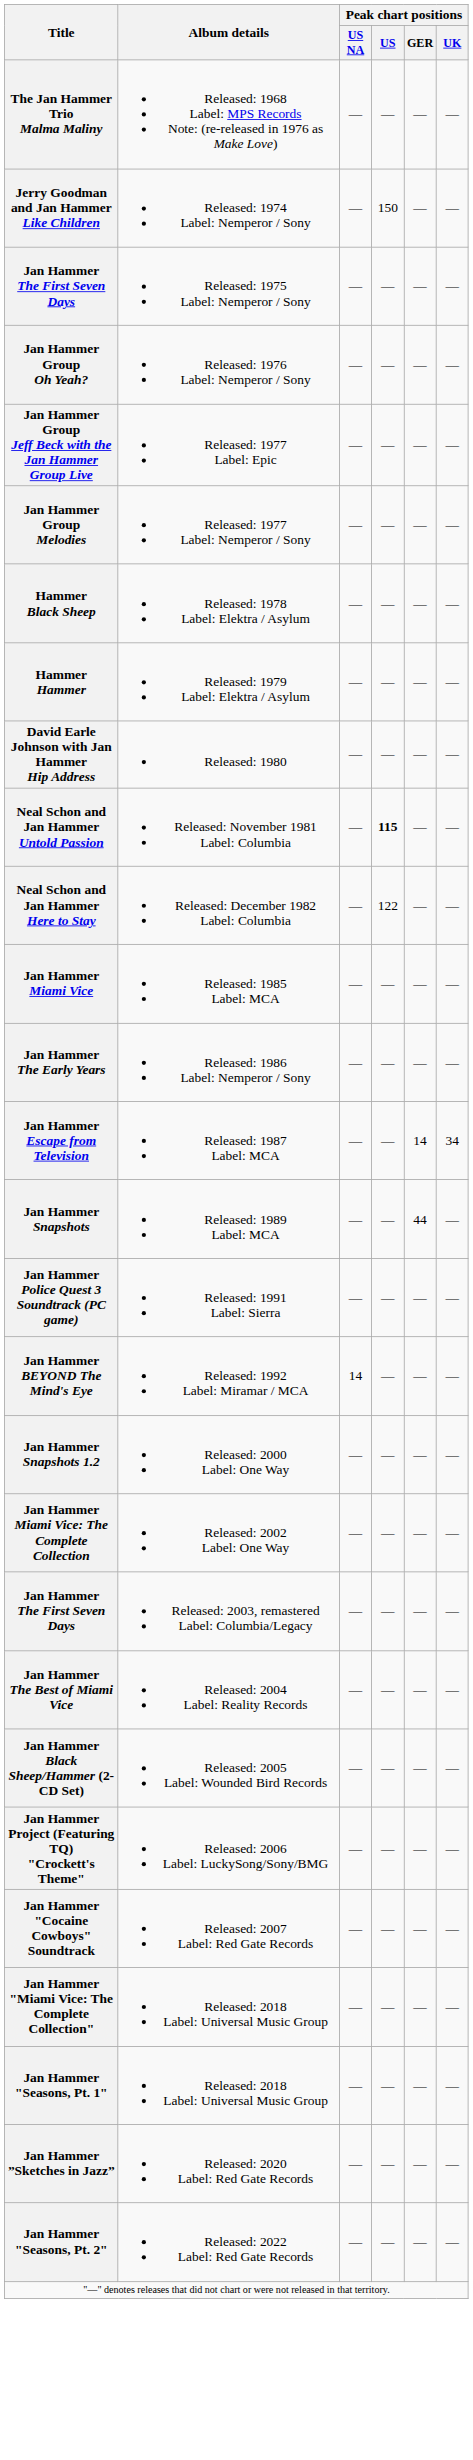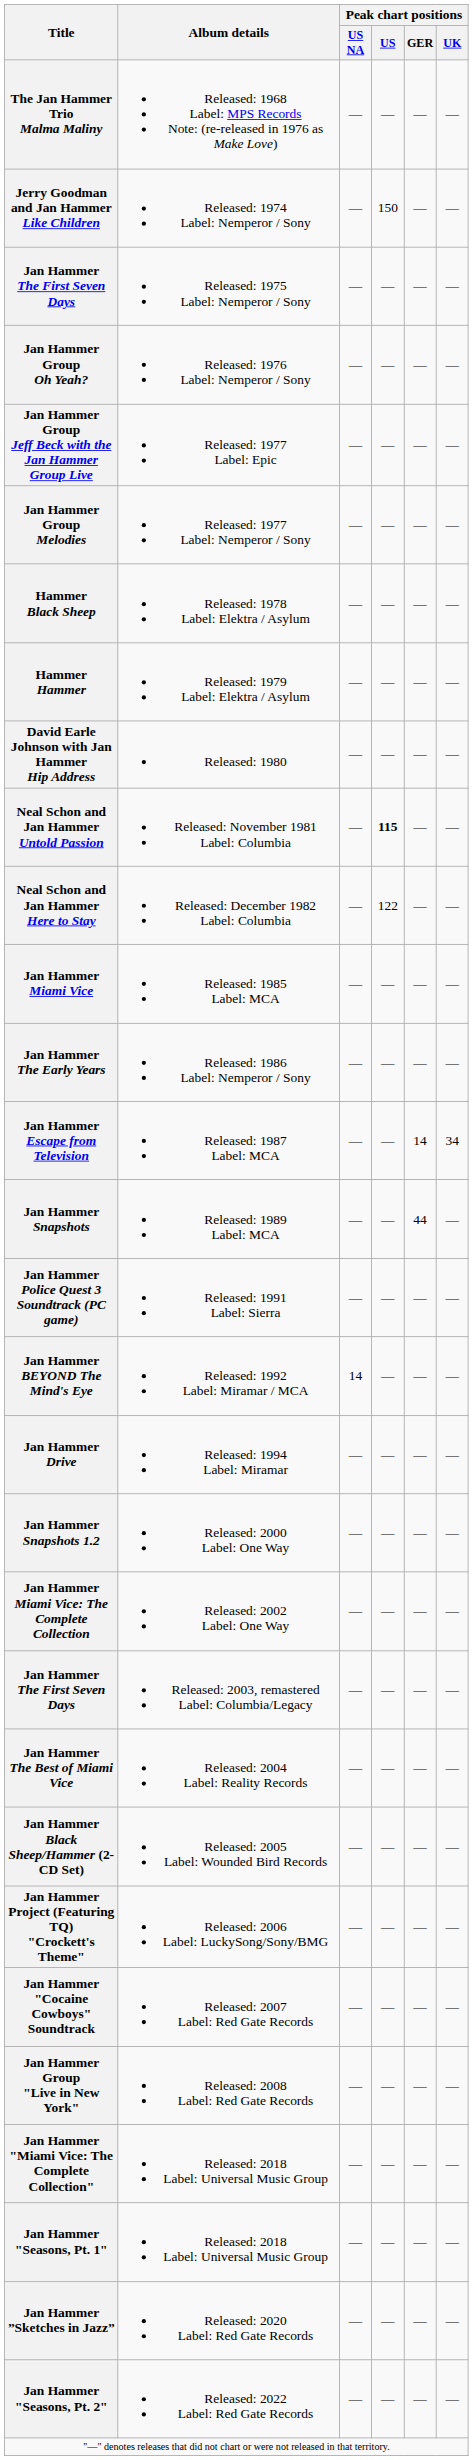+ row: Jan Hammer Drive | Released: 1994 Label: Miramar | — | — | — | —
+ row: Jan Hammer Group "Live in New York" | Released: 2008 Label: Red Gate Records | — | — | — | —
